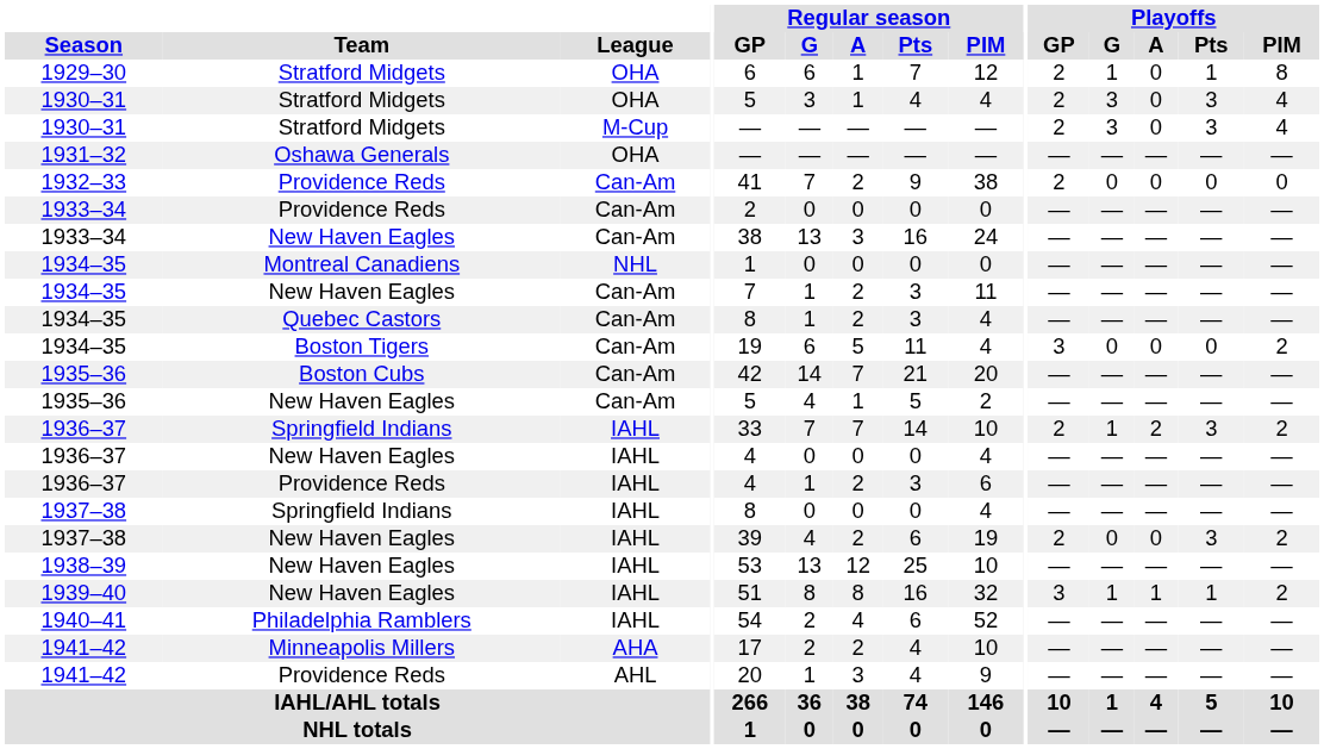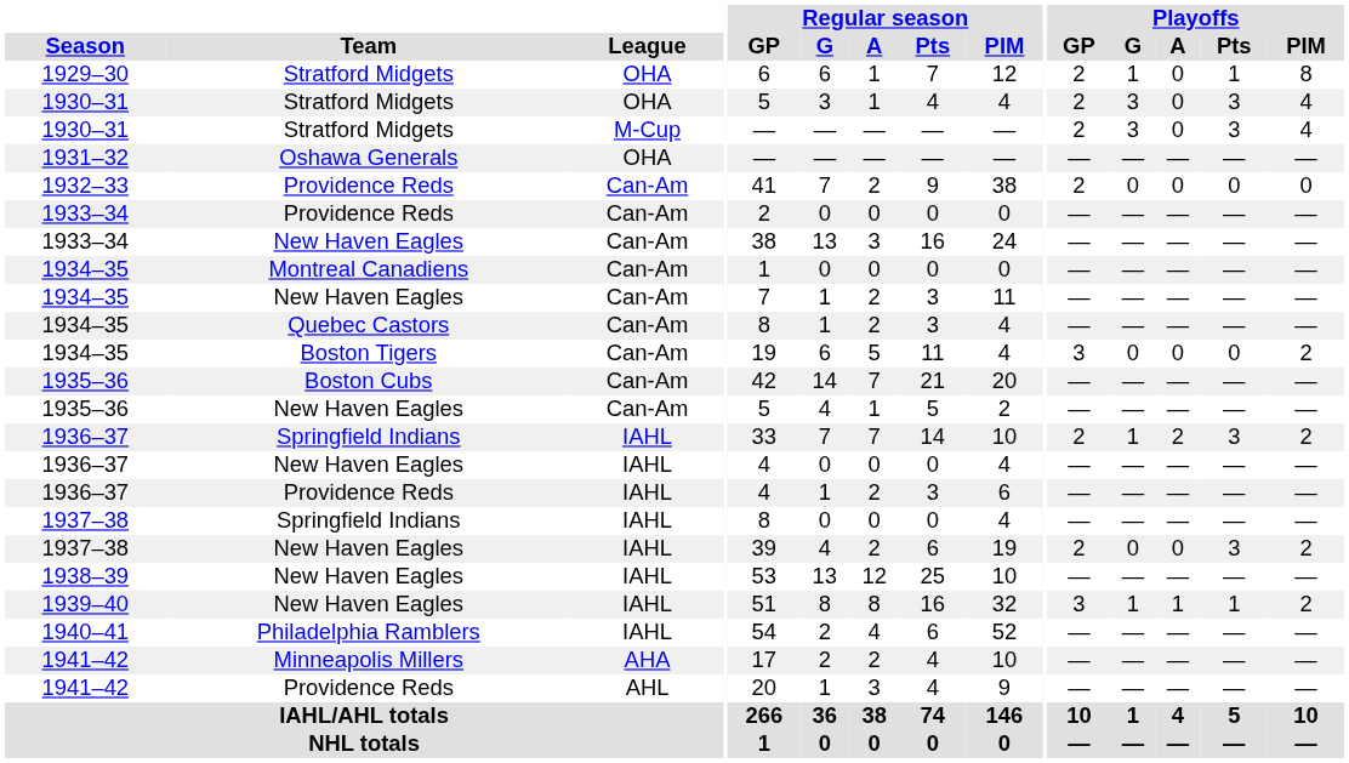1934–35 / Montreal Canadiens | League: NHL -> Can-Am
